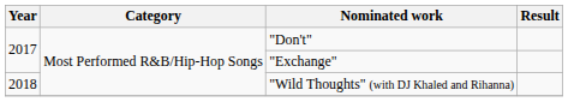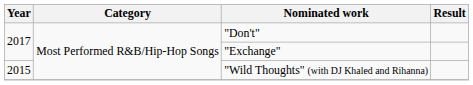"Wild Thoughts" (with DJ Khaled and Rihanna) | Year: 2018 -> 2015
